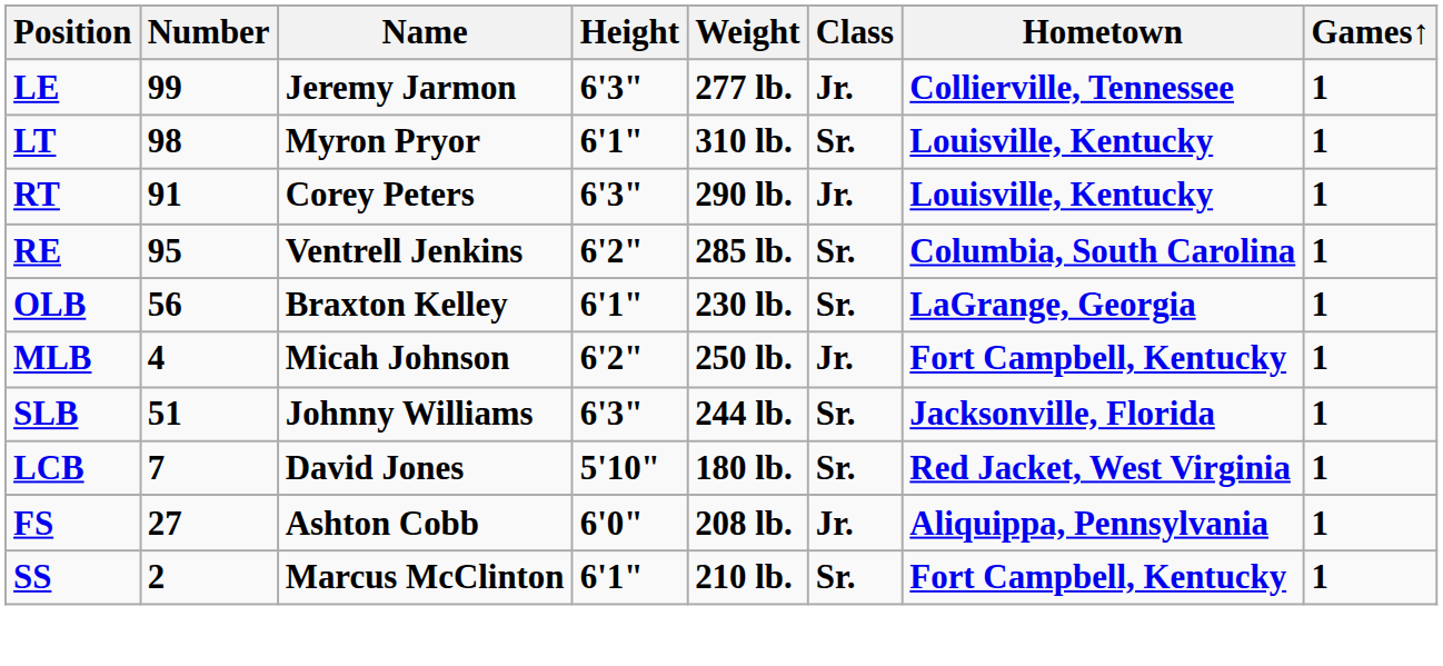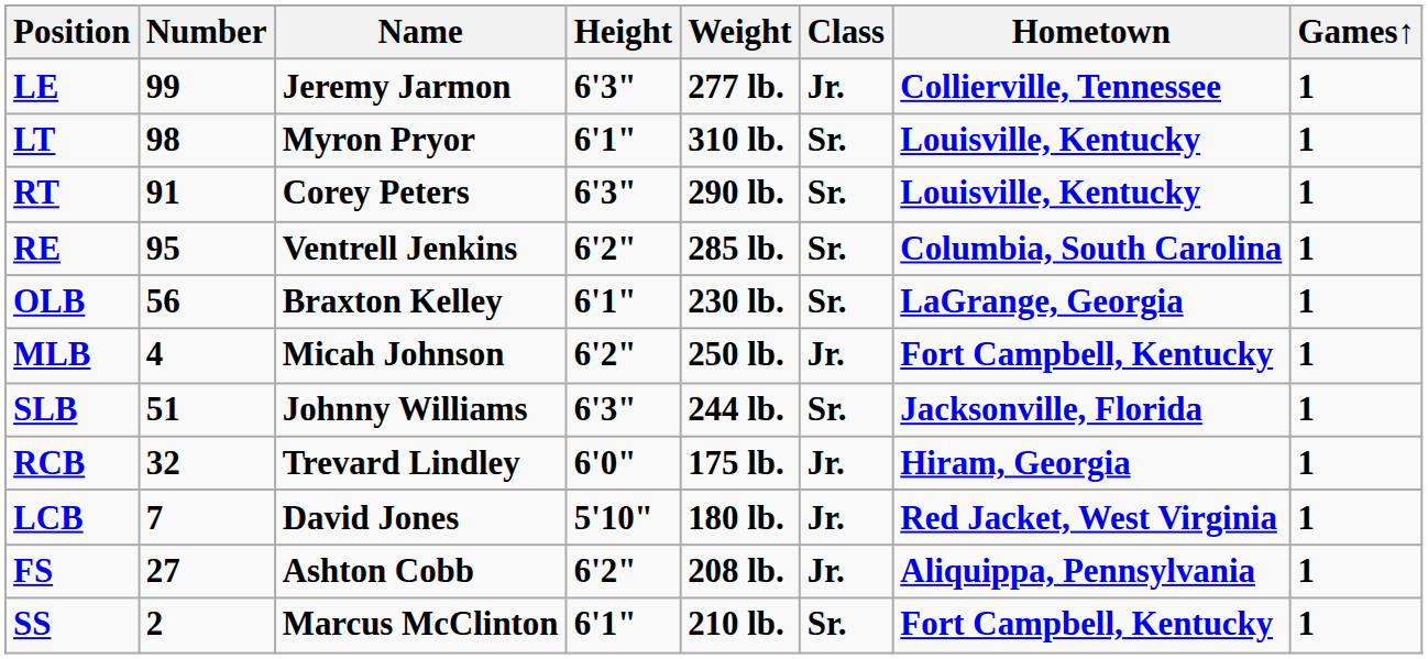RT | Class: Jr. -> Sr.
+ row: RCB | 32 | Trevard Lindley | 6'0" | 175 lb. | Jr. | Hiram, Georgia | 1
LCB | Class: Sr. -> Jr.
FS | Height: 6'0" -> 6'2"
